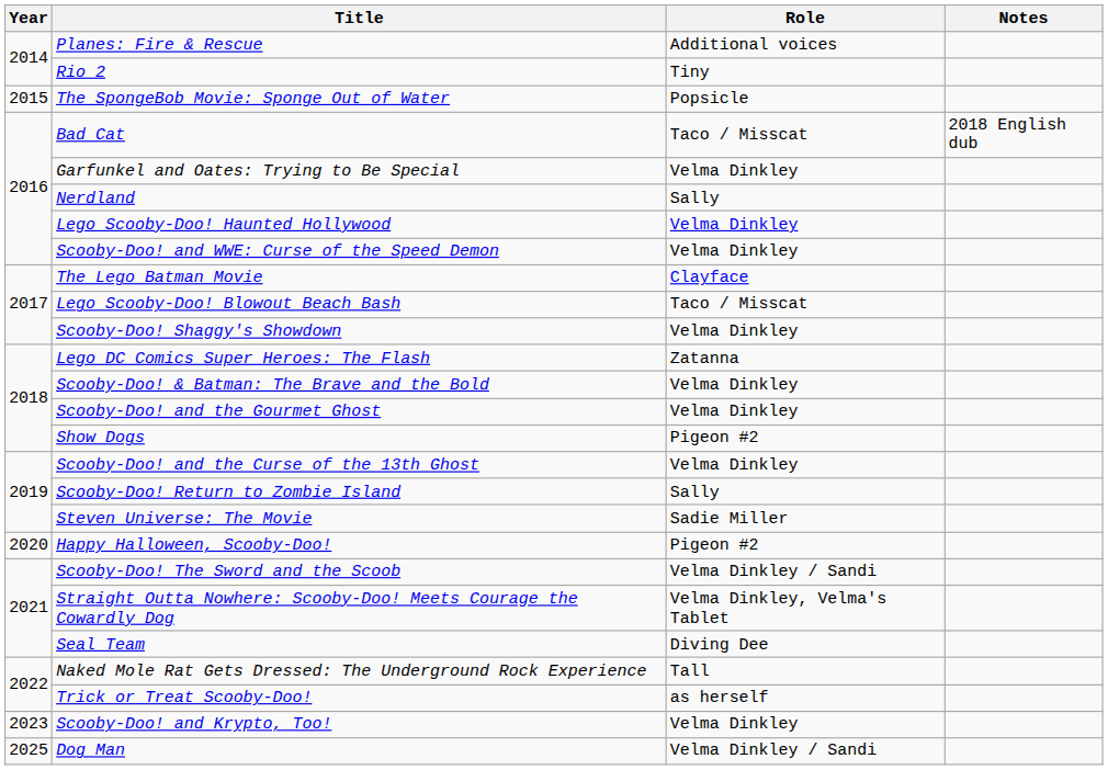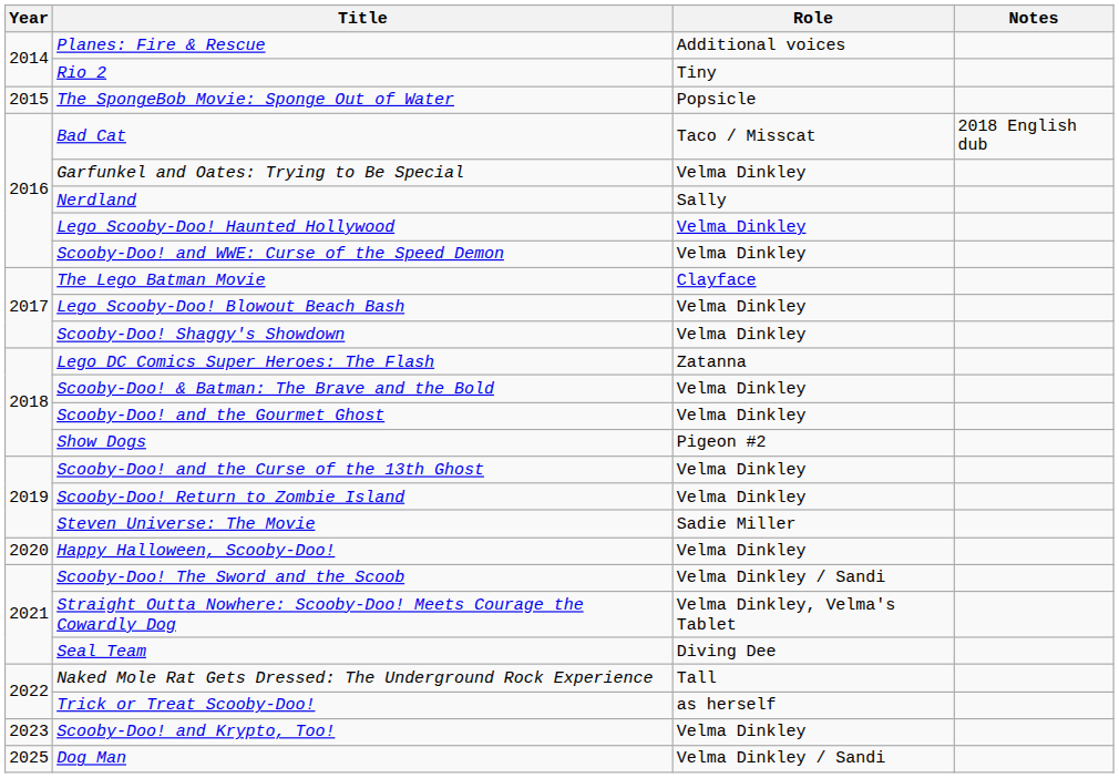Lego Scooby-Doo! Blowout Beach Bash | Role: Taco / Misscat -> Velma Dinkley
Scooby-Doo! Return to Zombie Island | Role: Sally -> Velma Dinkley
Happy Halloween, Scooby-Doo! | Role: Pigeon #2 -> Velma Dinkley
